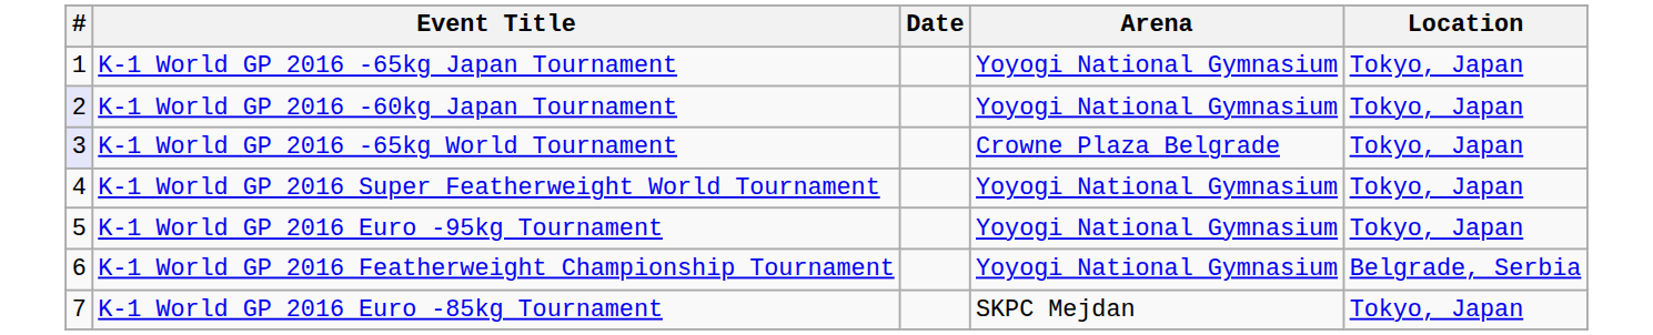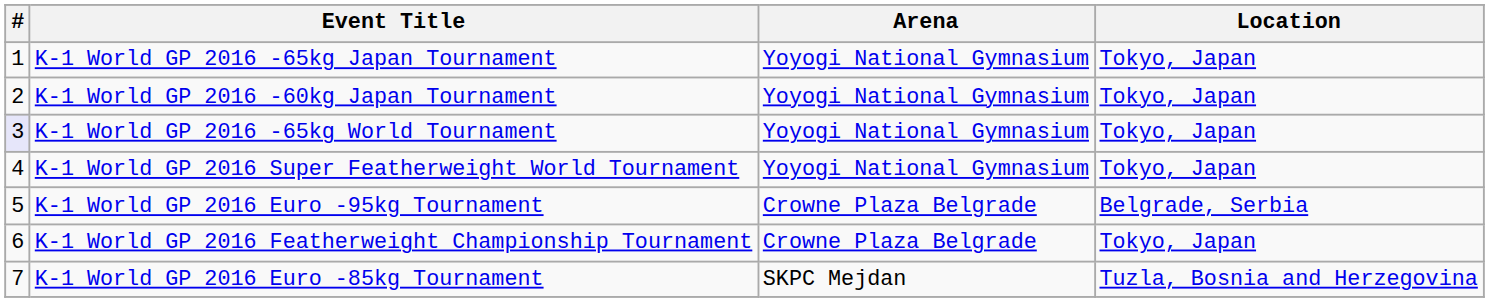- column: Date
K-1 World GP 2016 -60kg Japan Tournament | #: lavender background -> no background
K-1 World GP 2016 -65kg World Tournament | Arena: Crowne Plaza Belgrade -> Yoyogi National Gymnasium
K-1 World GP 2016 Euro -95kg Tournament | Arena: Yoyogi National Gymnasium -> Crowne Plaza Belgrade
K-1 World GP 2016 Euro -95kg Tournament | Location: Tokyo, Japan -> Belgrade, Serbia
K-1 World GP 2016 Featherweight Championship Tournament | Arena: Yoyogi National Gymnasium -> Crowne Plaza Belgrade
K-1 World GP 2016 Featherweight Championship Tournament | Location: Belgrade, Serbia -> Tokyo, Japan
K-1 World GP 2016 Euro -85kg Tournament | Location: Tokyo, Japan -> Tuzla, Bosnia and Herzegovina
